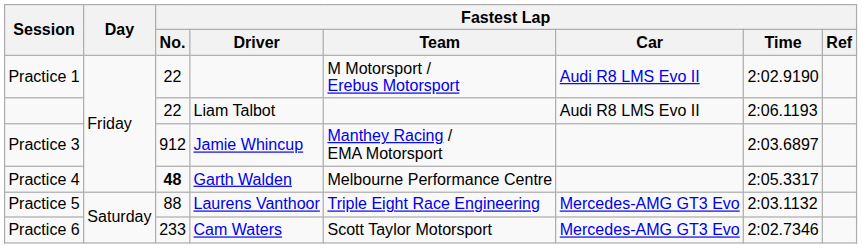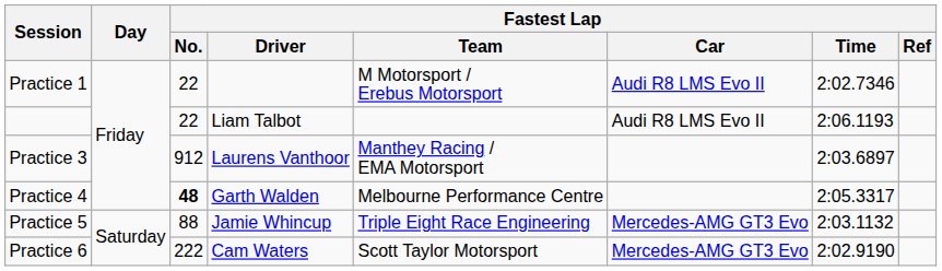Practice 1 | Fastest Lap / Time: 2:02.9190 -> 2:02.7346
Practice 3 | Fastest Lap / Driver: Jamie Whincup -> Laurens Vanthoor
Practice 5 | Fastest Lap / Driver: Laurens Vanthoor -> Jamie Whincup
Practice 6 | Fastest Lap / No.: 233 -> 222
Practice 6 | Fastest Lap / Time: 2:02.7346 -> 2:02.9190
